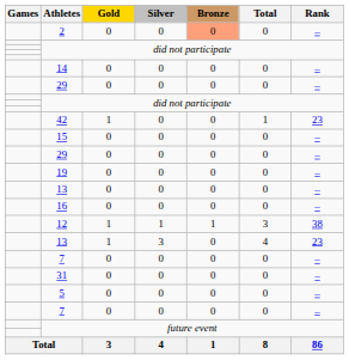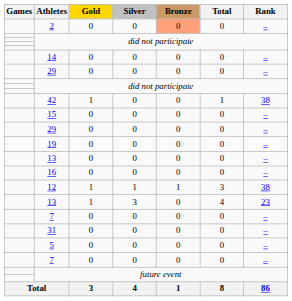42 | Rank: 23 -> 38
